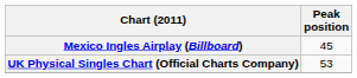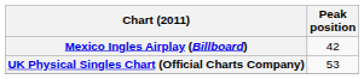Mexico Ingles Airplay (Billboard) | Peak position: 45 -> 42
